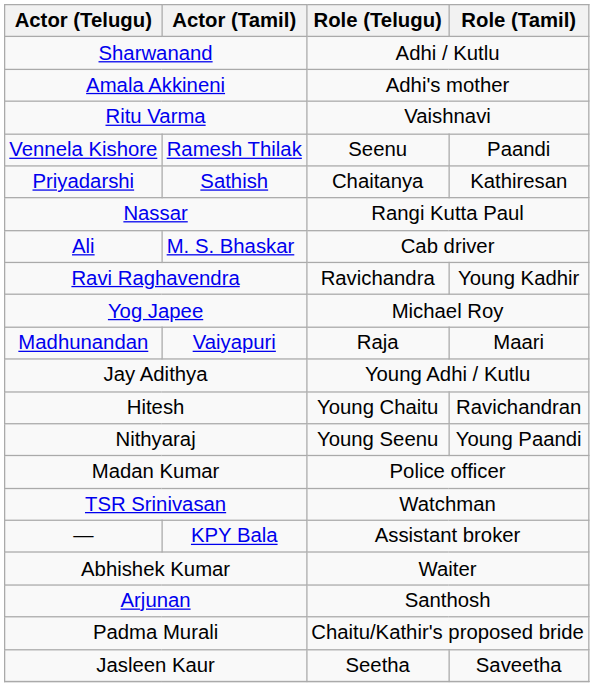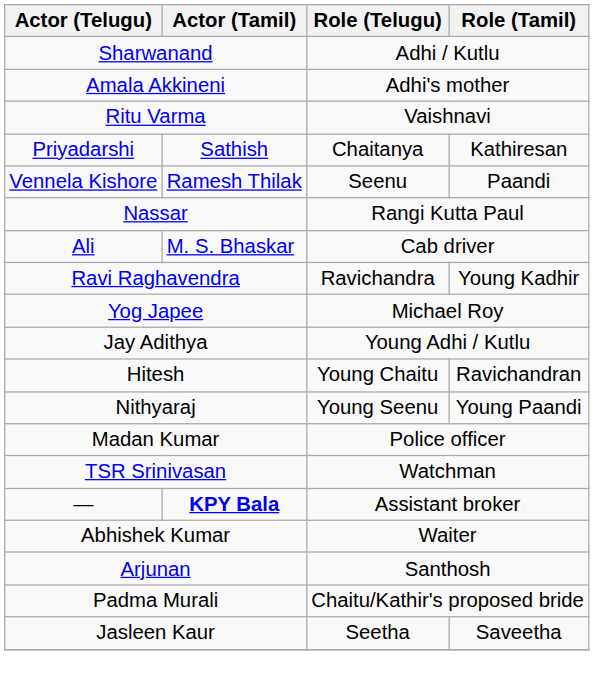rows swapped: Vennela Kishore <-> Priyadarshi
- row: Madhunandan | Vaiyapuri | Raja | Maari
— | Actor (Tamil): normal -> bold
